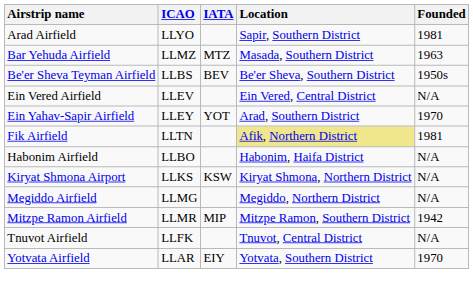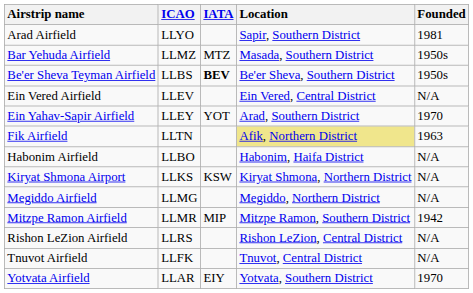Bar Yehuda Airfield | Founded: 1963 -> 1950s
Be'er Sheva Teyman Airfield | IATA: normal -> bold
Fik Airfield | Founded: 1981 -> 1963
+ row: Rishon LeZion Airfield | LLRS | Rishon LeZion, Central District | N/A
